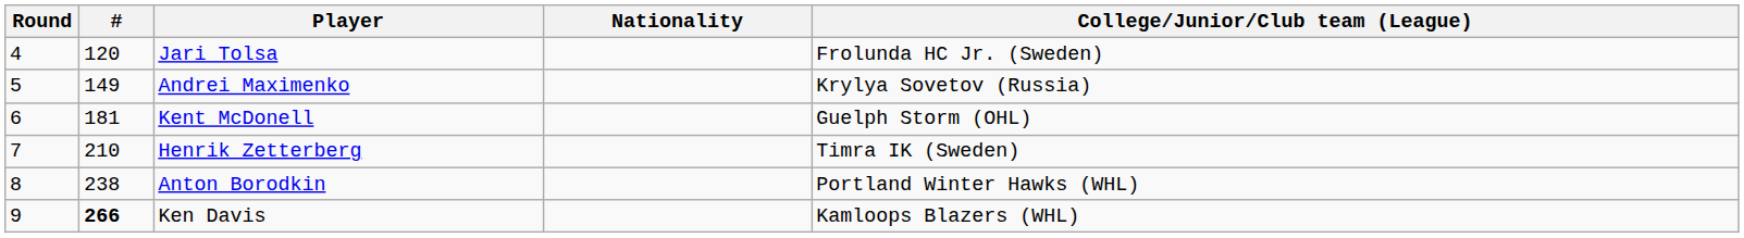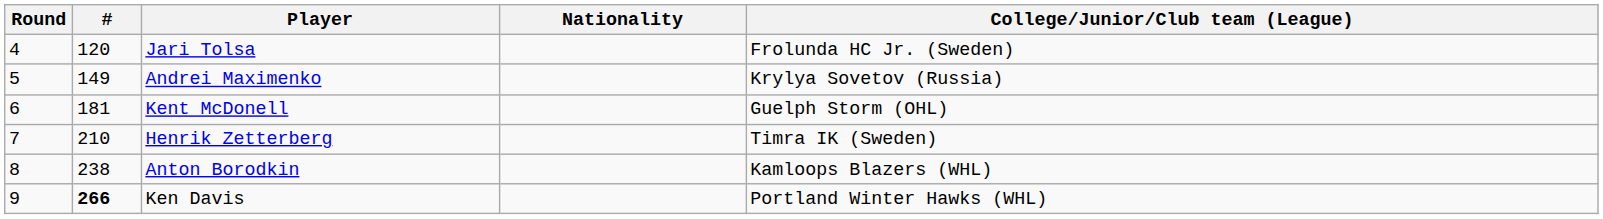Anton Borodkin | College/Junior/Club team (League): Portland Winter Hawks (WHL) -> Kamloops Blazers (WHL)
Ken Davis | College/Junior/Club team (League): Kamloops Blazers (WHL) -> Portland Winter Hawks (WHL)
